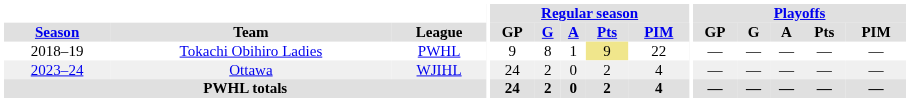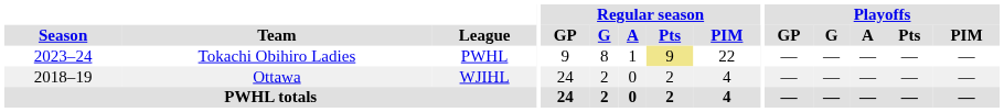Tokachi Obihiro Ladies | Season: 2018–19 -> 2023–24
Ottawa | Season: 2023–24 -> 2018–19
